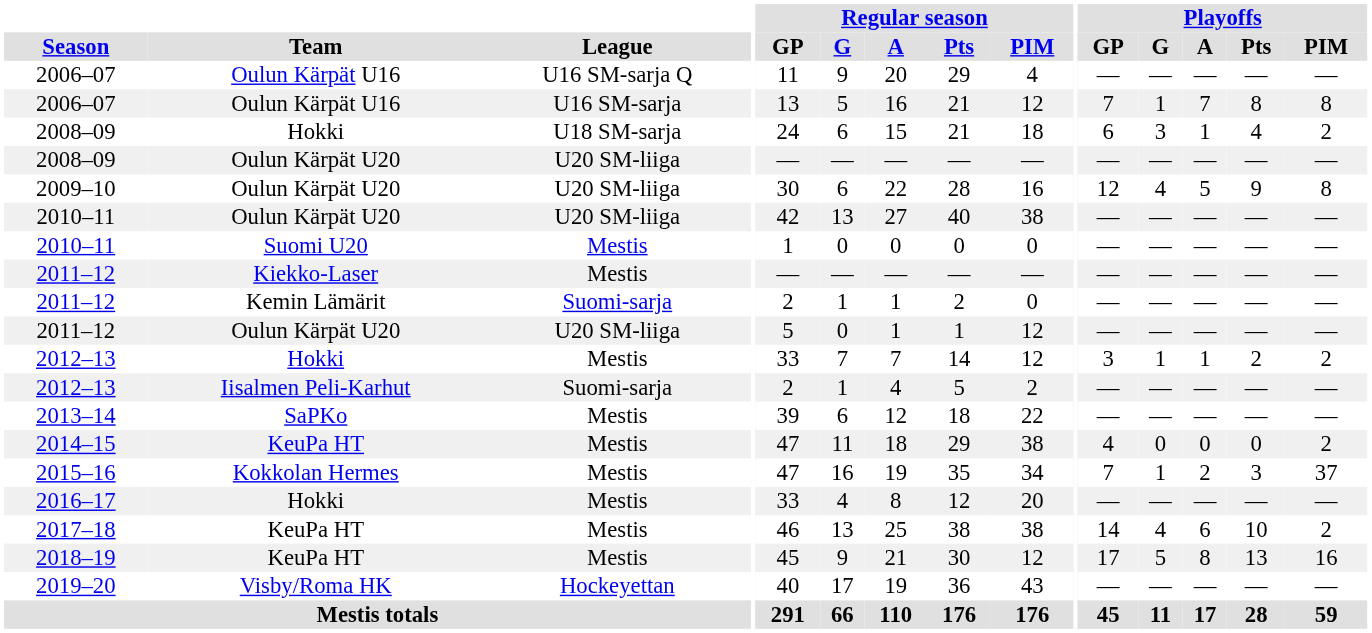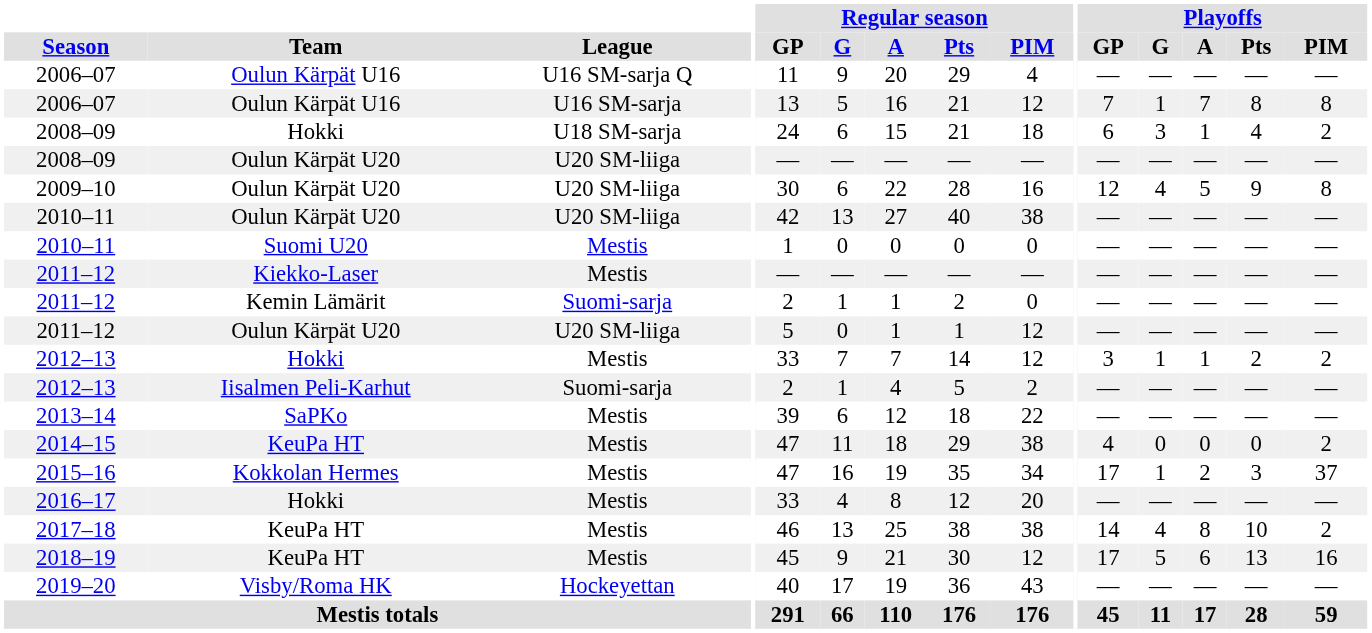2015–16 | Playoffs / GP: 7 -> 17
2017–18 | Playoffs / A: 6 -> 8
2018–19 | Playoffs / A: 8 -> 6
